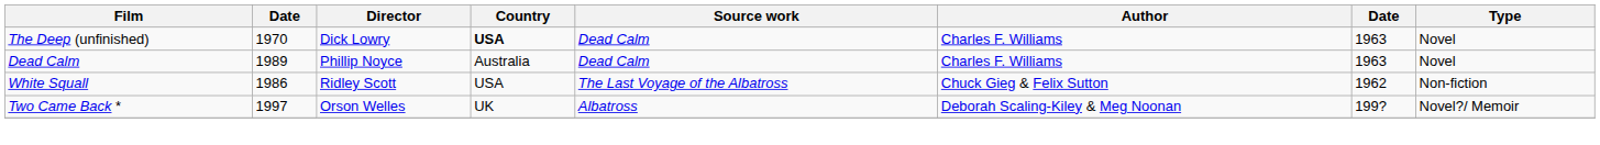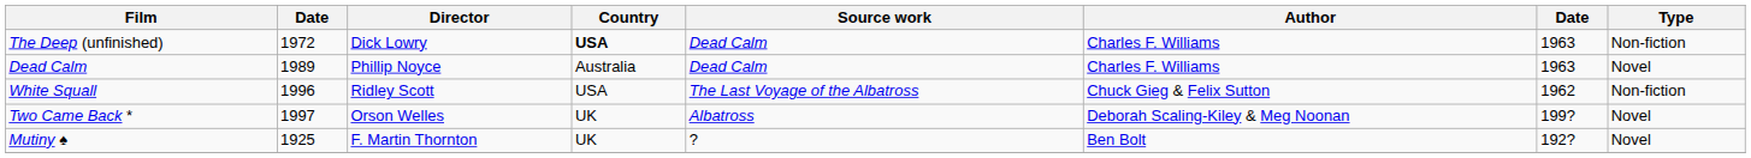The Deep (unfinished) | column 2: 1970 -> 1972
The Deep (unfinished) | Type: Novel -> Non-fiction
White Squall | column 2: 1986 -> 1996
Two Came Back * | Type: Novel?/ Memoir -> Novel
+ row: Mutiny ♠ | 1925 | F. Martin Thornton | UK | ? | Ben Bolt | 192? | Novel
